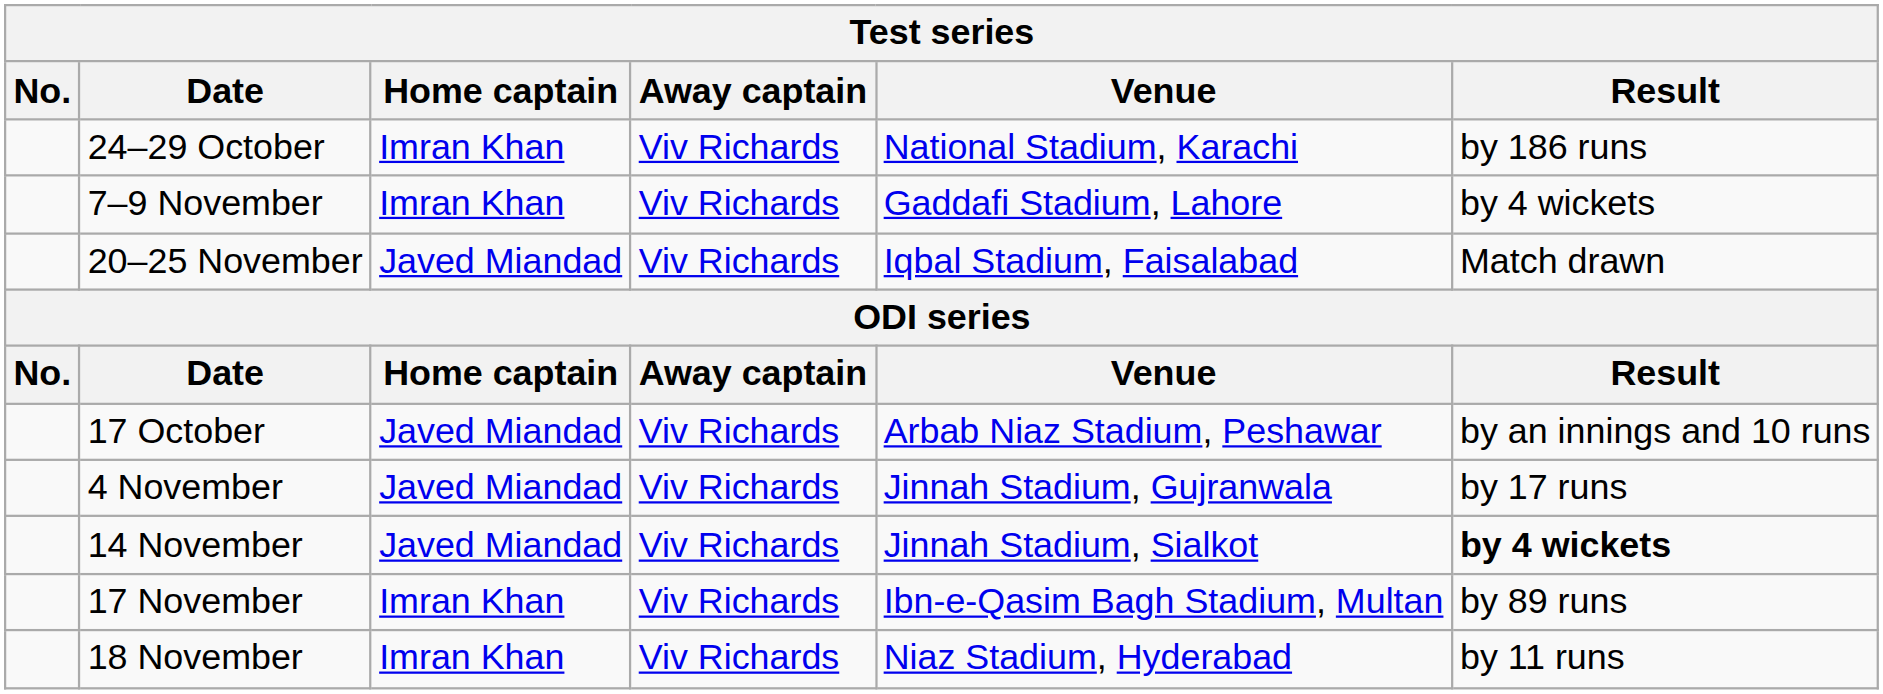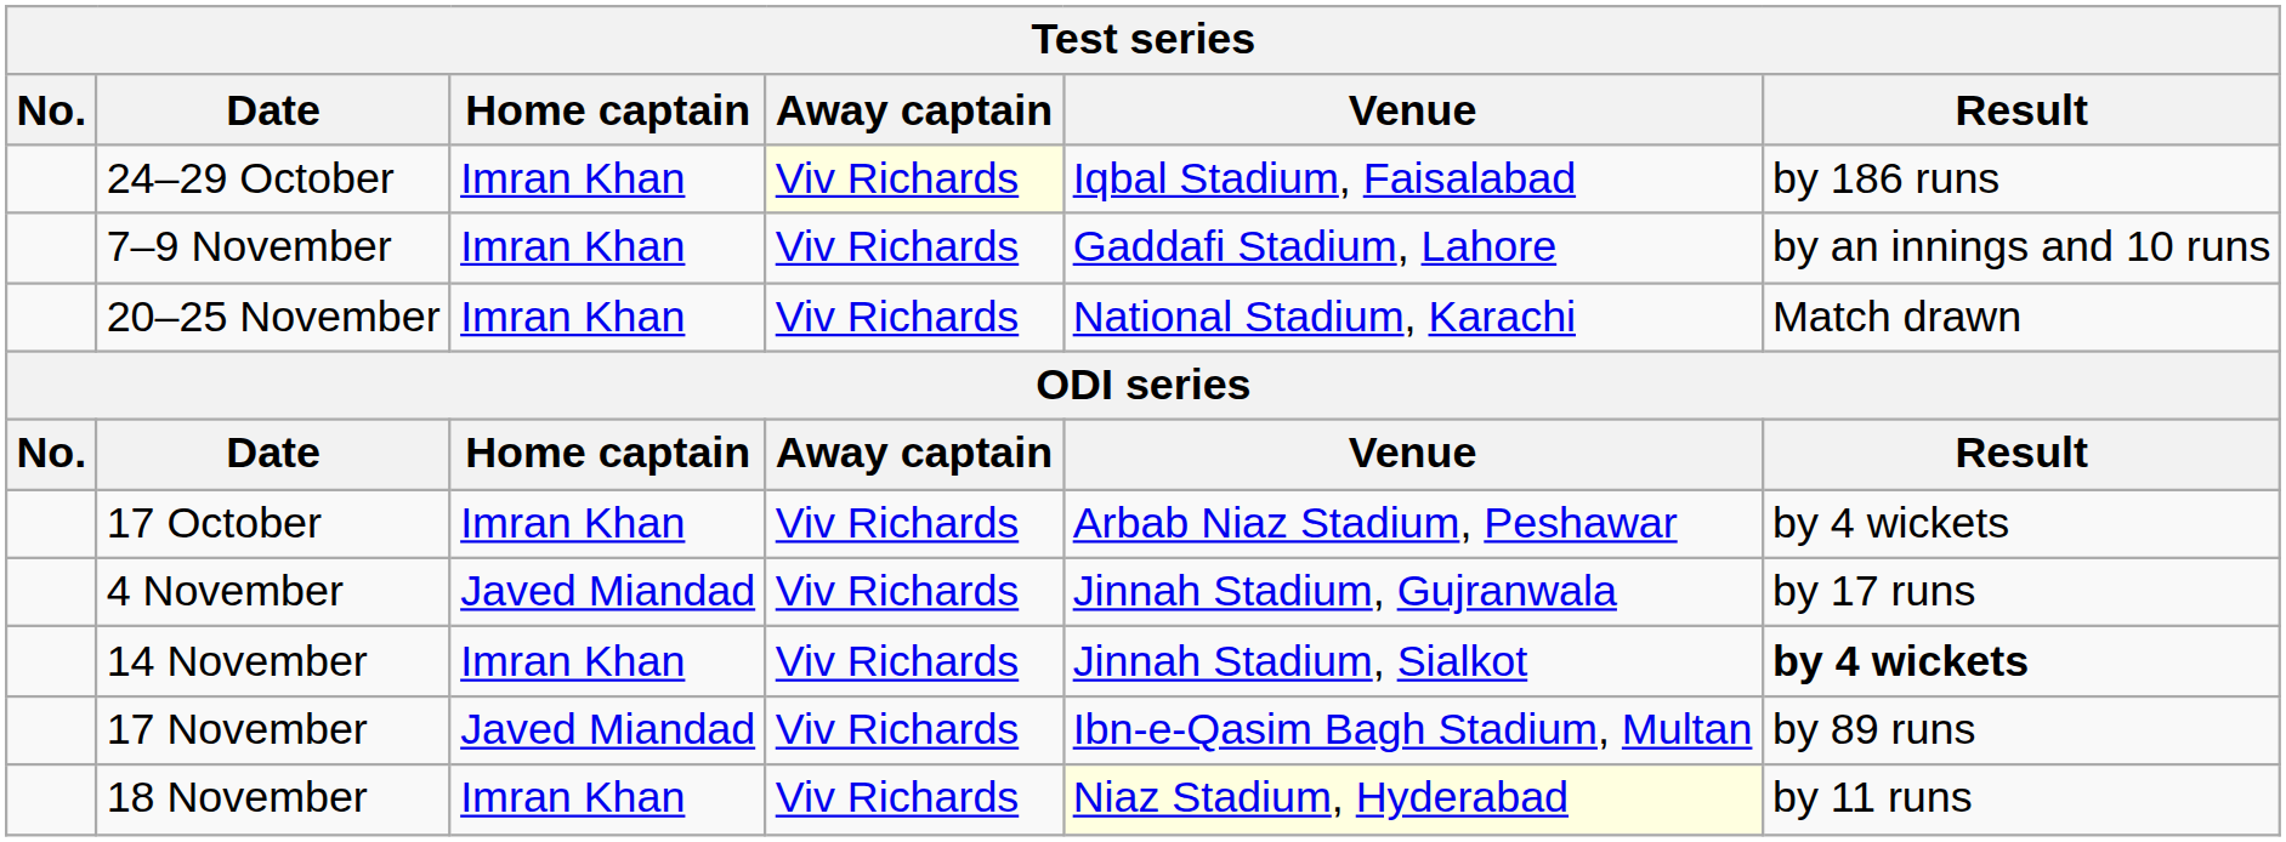24–29 October | Away captain: no background -> lightyellow background
24–29 October | Venue: National Stadium, Karachi -> Iqbal Stadium, Faisalabad
7–9 November | Result: by 4 wickets -> by an innings and 10 runs
20–25 November | Home captain: Javed Miandad -> Imran Khan
20–25 November | Venue: Iqbal Stadium, Faisalabad -> National Stadium, Karachi
17 October | Home captain: Javed Miandad -> Imran Khan
17 October | Result: by an innings and 10 runs -> by 4 wickets
14 November | Home captain: Javed Miandad -> Imran Khan
17 November | Home captain: Imran Khan -> Javed Miandad
18 November | Venue: no background -> lightyellow background
